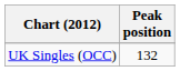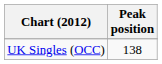UK Singles (OCC) | Peak position: 132 -> 138
